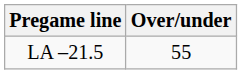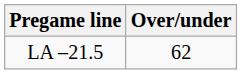LA –21.5 | Over/under: 55 -> 62
